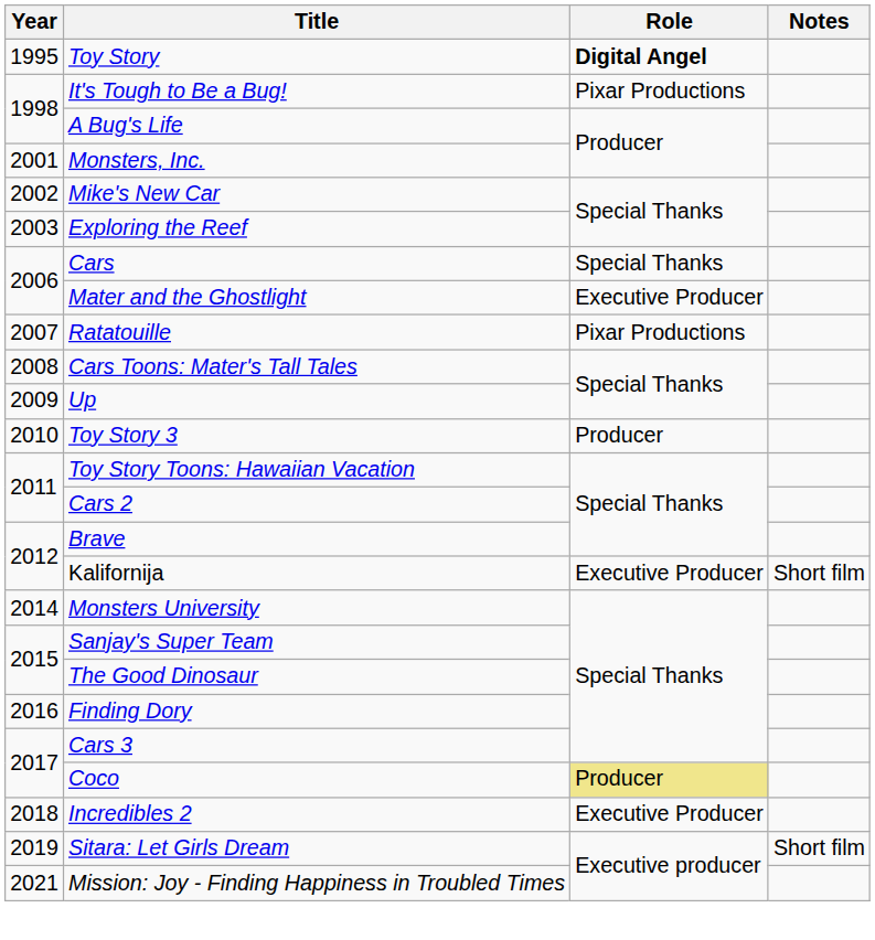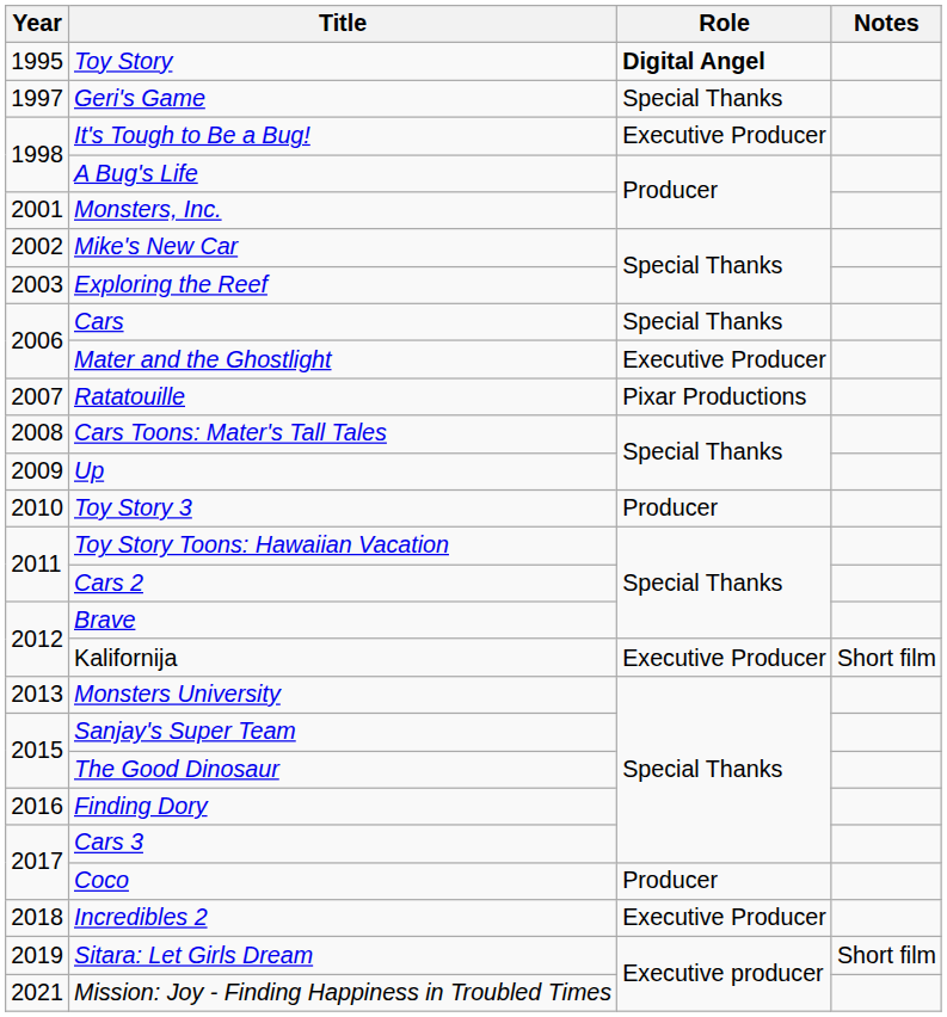+ row: 1997 | Geri's Game | Special Thanks
It's Tough to Be a Bug! | Role: Pixar Productions -> Executive Producer
Monsters University | Year: 2014 -> 2013
Coco | Role: khaki background -> no background
